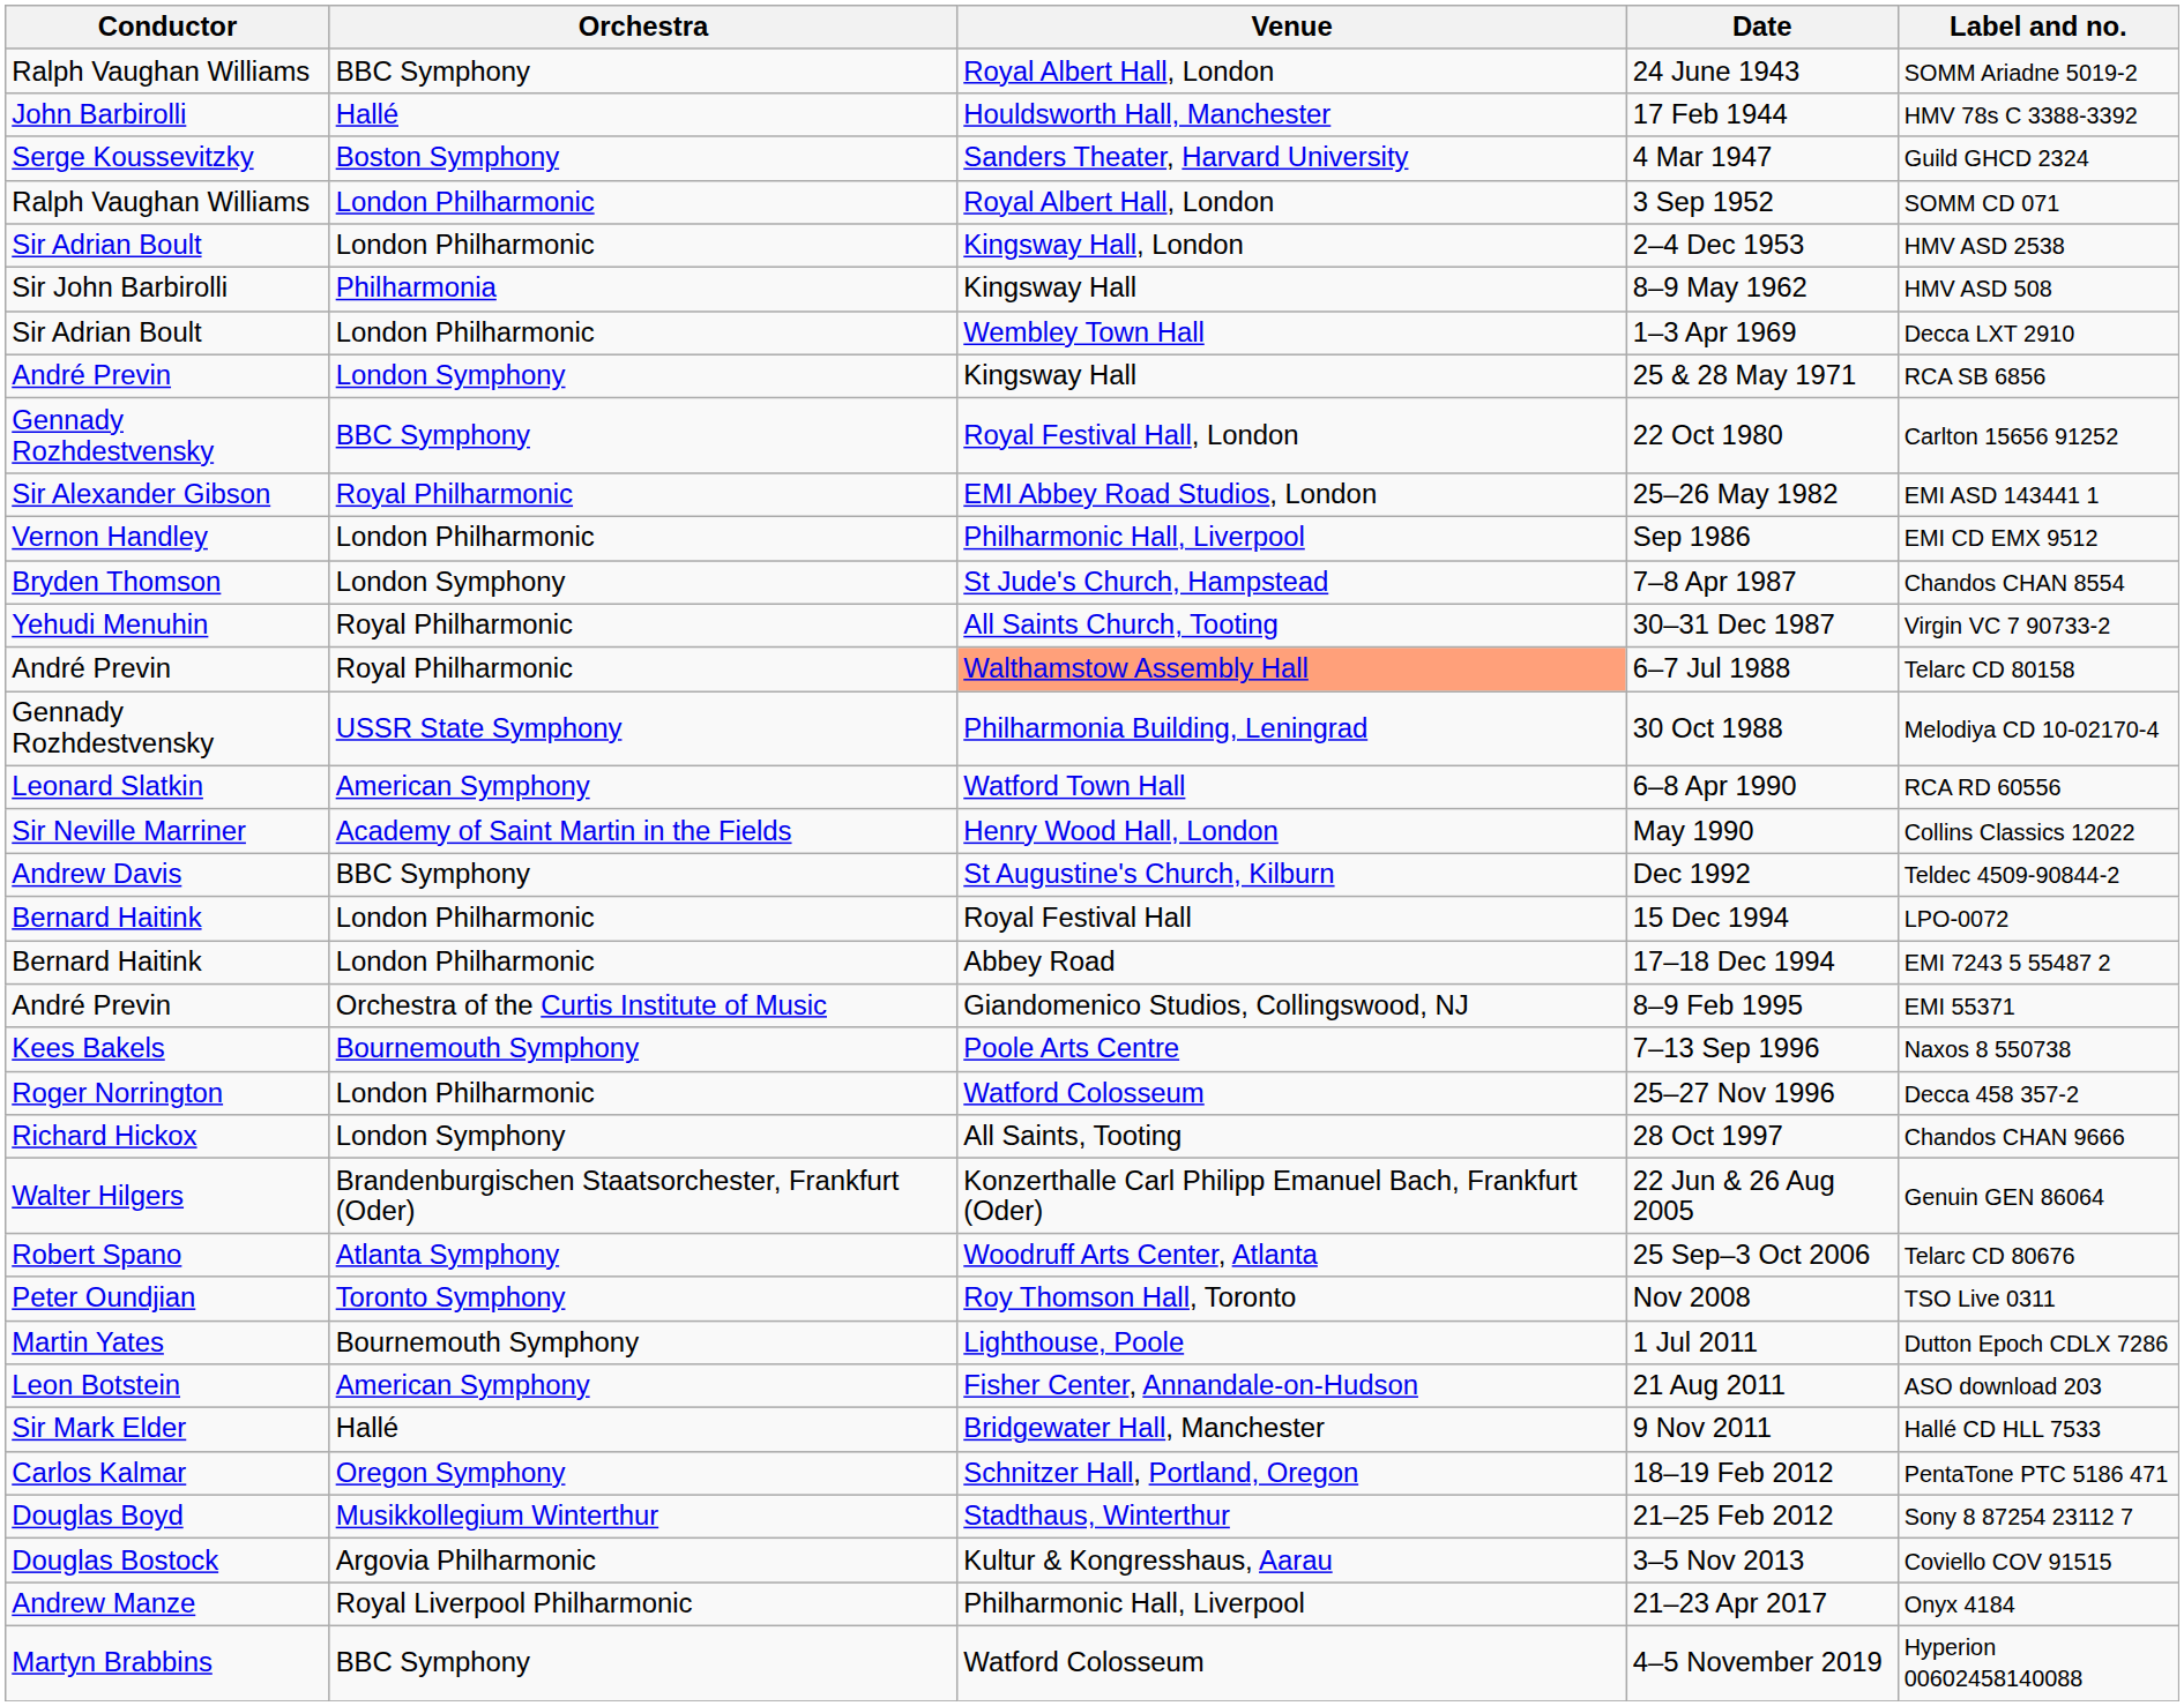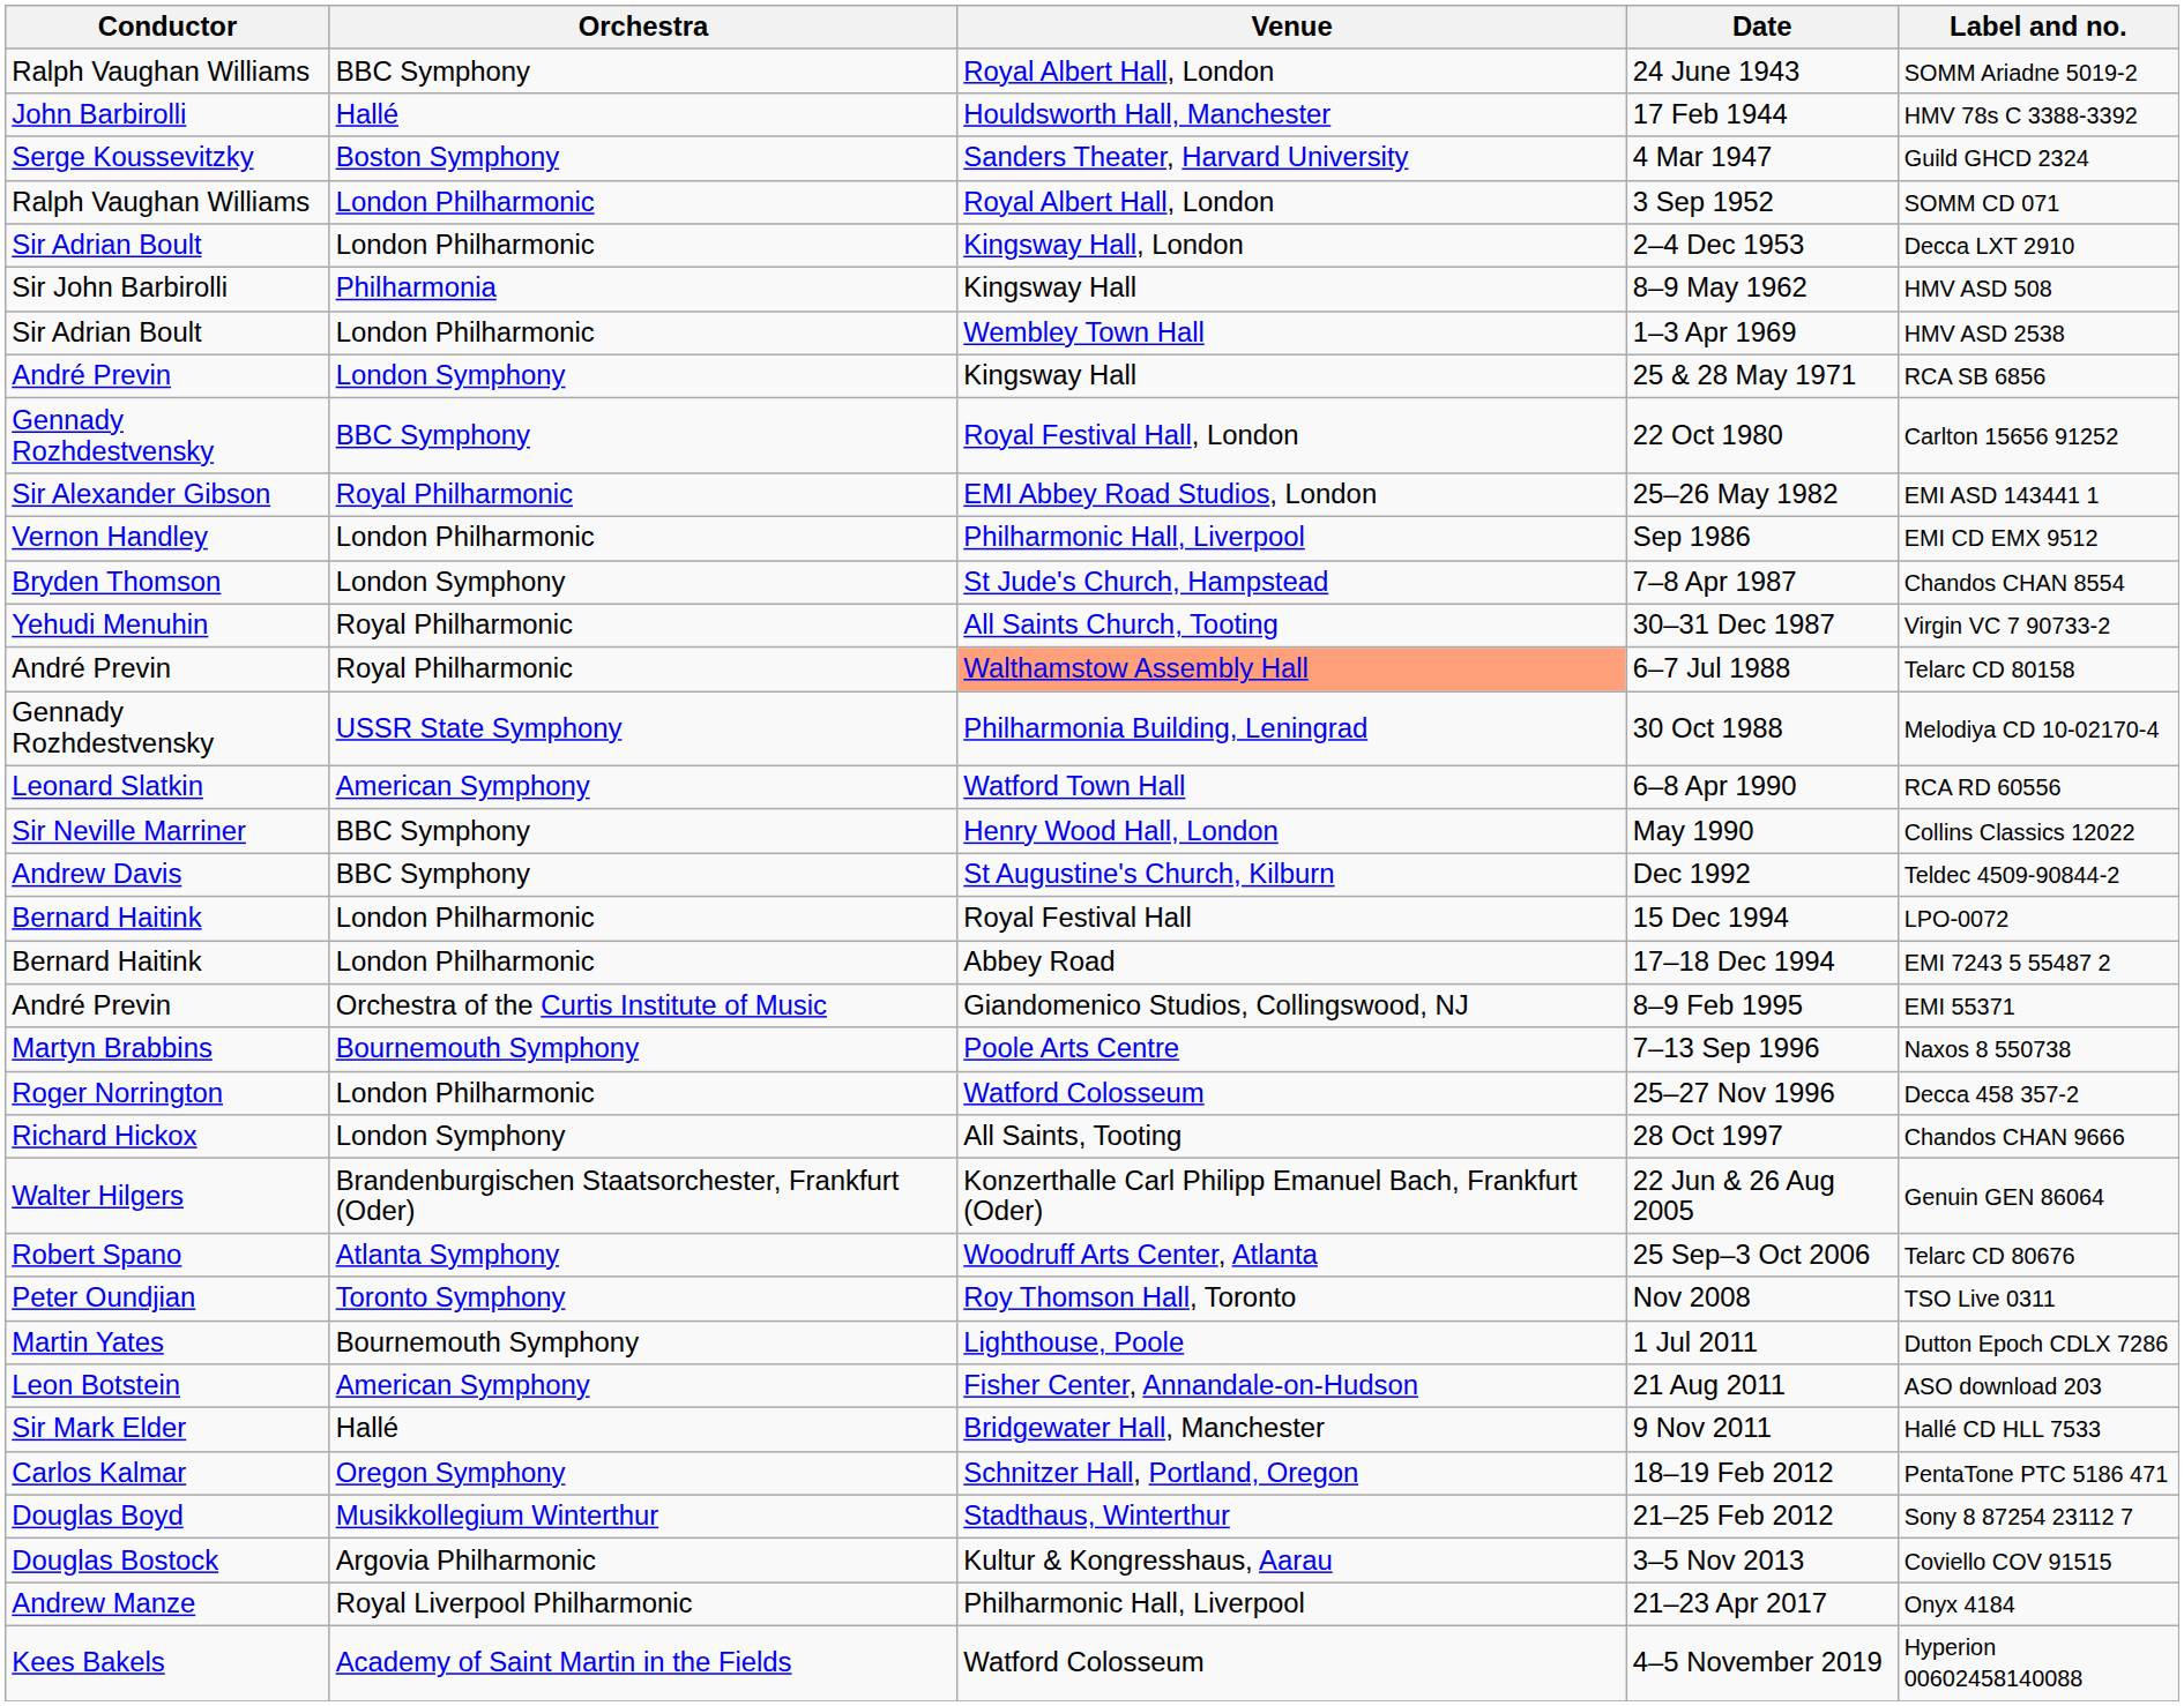2–4 Dec 1953 | Label and no.: HMV ASD 2538 -> Decca LXT 2910
1–3 Apr 1969 | Label and no.: Decca LXT 2910 -> HMV ASD 2538
May 1990 | Orchestra: Academy of Saint Martin in the Fields -> BBC Symphony
7–13 Sep 1996 | Conductor: Kees Bakels -> Martyn Brabbins
4–5 November 2019 | Conductor: Martyn Brabbins -> Kees Bakels
4–5 November 2019 | Orchestra: BBC Symphony -> Academy of Saint Martin in the Fields
